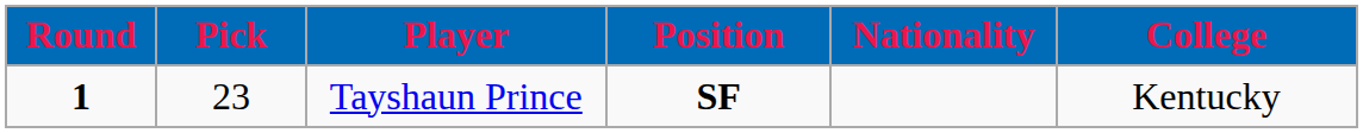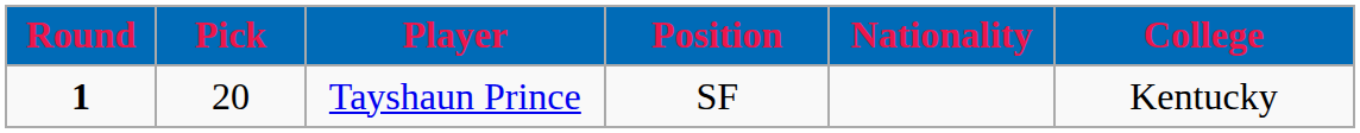Tayshaun Prince | Pick: 23 -> 20
Tayshaun Prince | Position: bold -> normal
